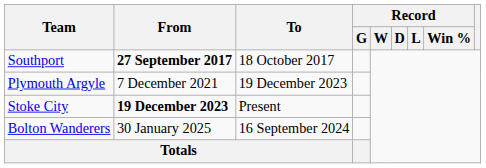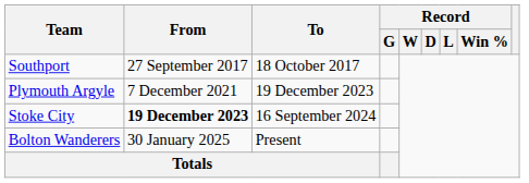Southport | From: bold -> normal
Stoke City | To: Present -> 16 September 2024
Bolton Wanderers | To: 16 September 2024 -> Present
